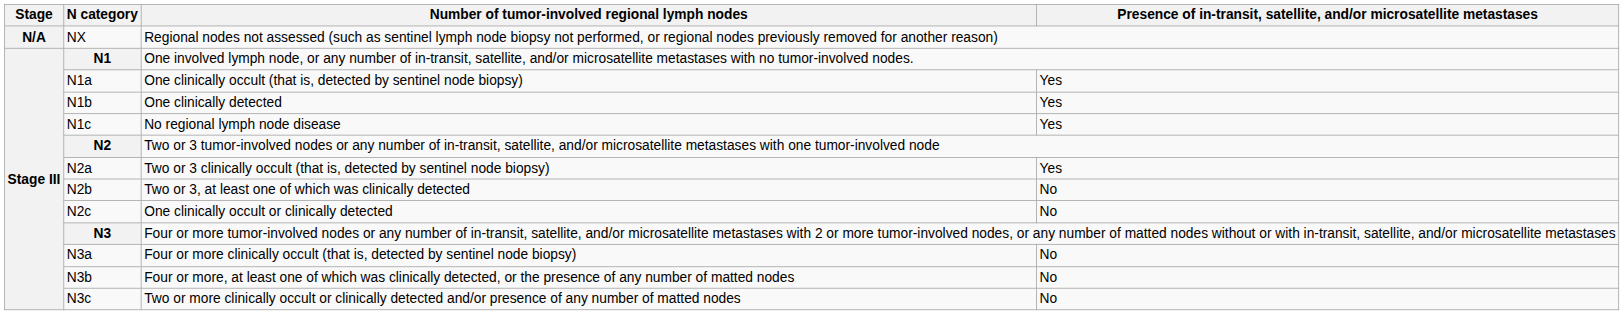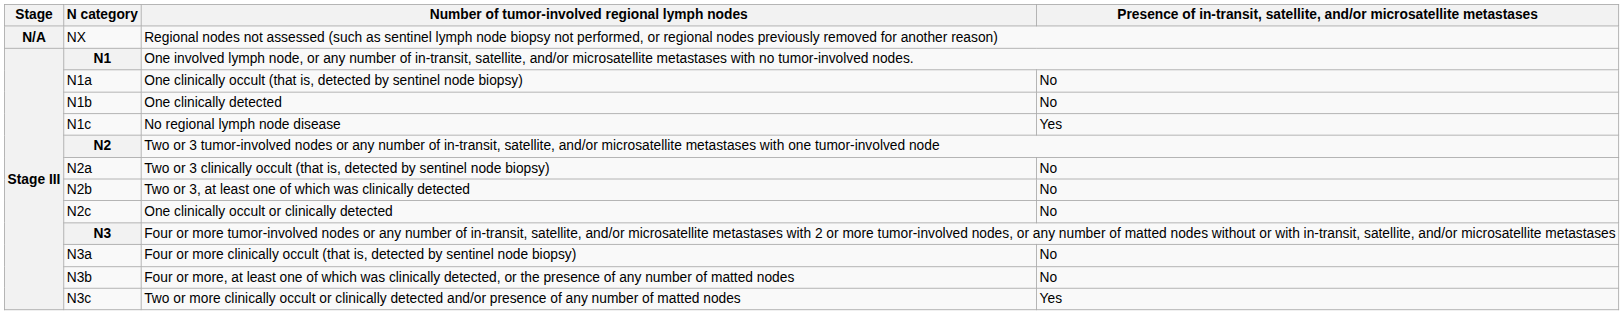N1a | column 4: Yes -> No
N1b | column 4: Yes -> No
N2a | column 4: Yes -> No
N3c | column 4: No -> Yes
